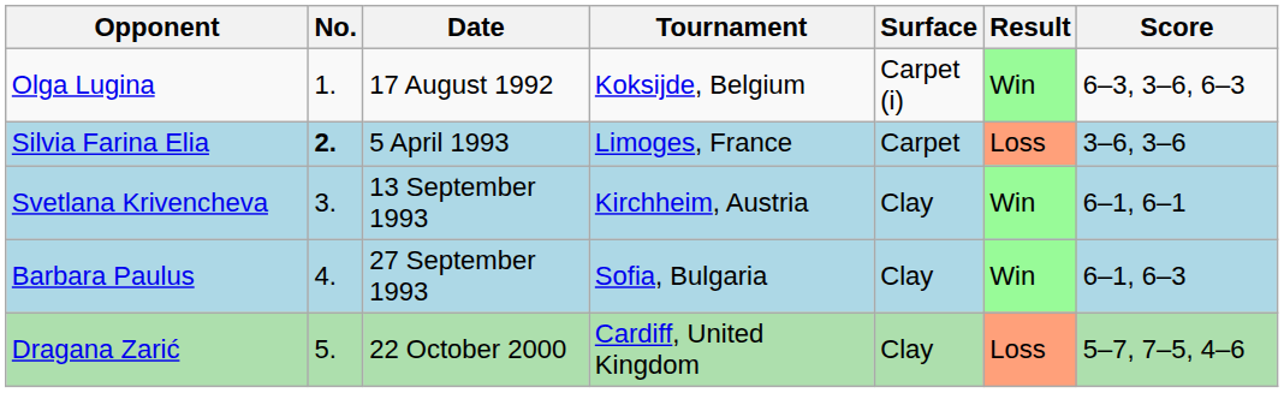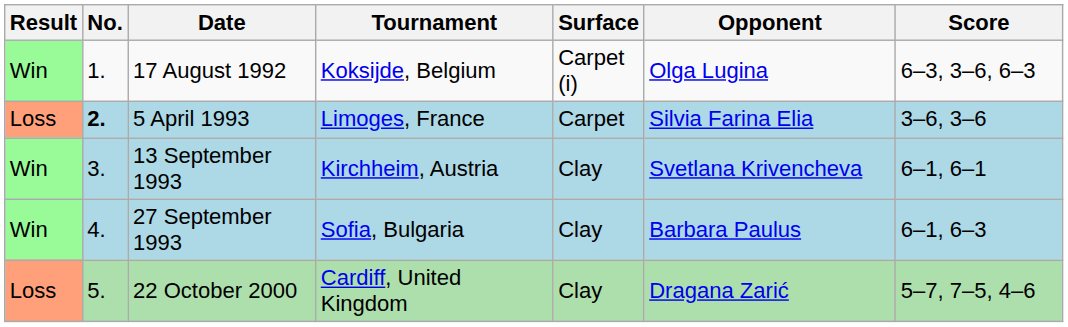columns swapped: Result <-> Opponent
